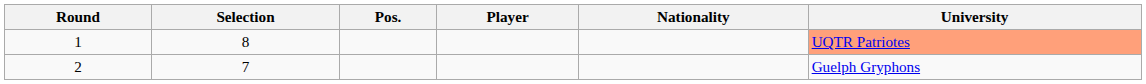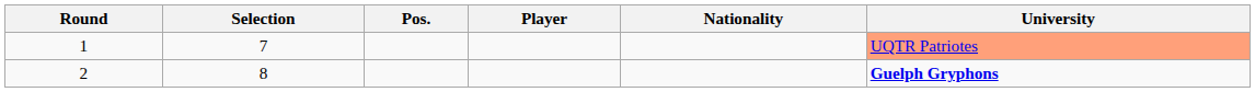1 | Selection: 8 -> 7
2 | Selection: 7 -> 8
2 | University: normal -> bold
